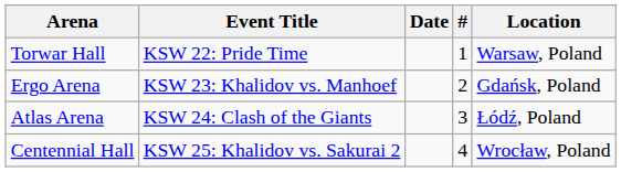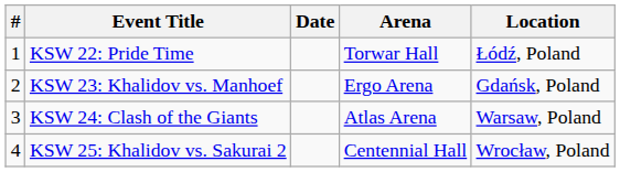columns swapped: # <-> Arena
KSW 22: Pride Time | Location: Warsaw, Poland -> Łódź, Poland
KSW 24: Clash of the Giants | Location: Łódź, Poland -> Warsaw, Poland
